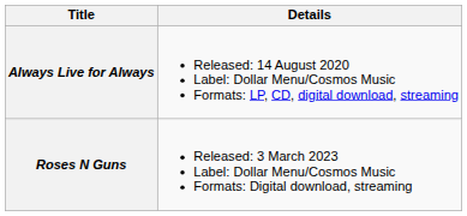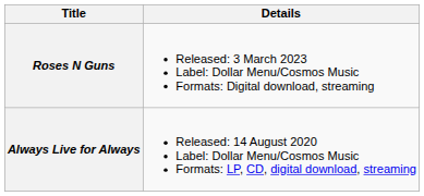rows swapped: Always Live for Always <-> Roses N Guns
